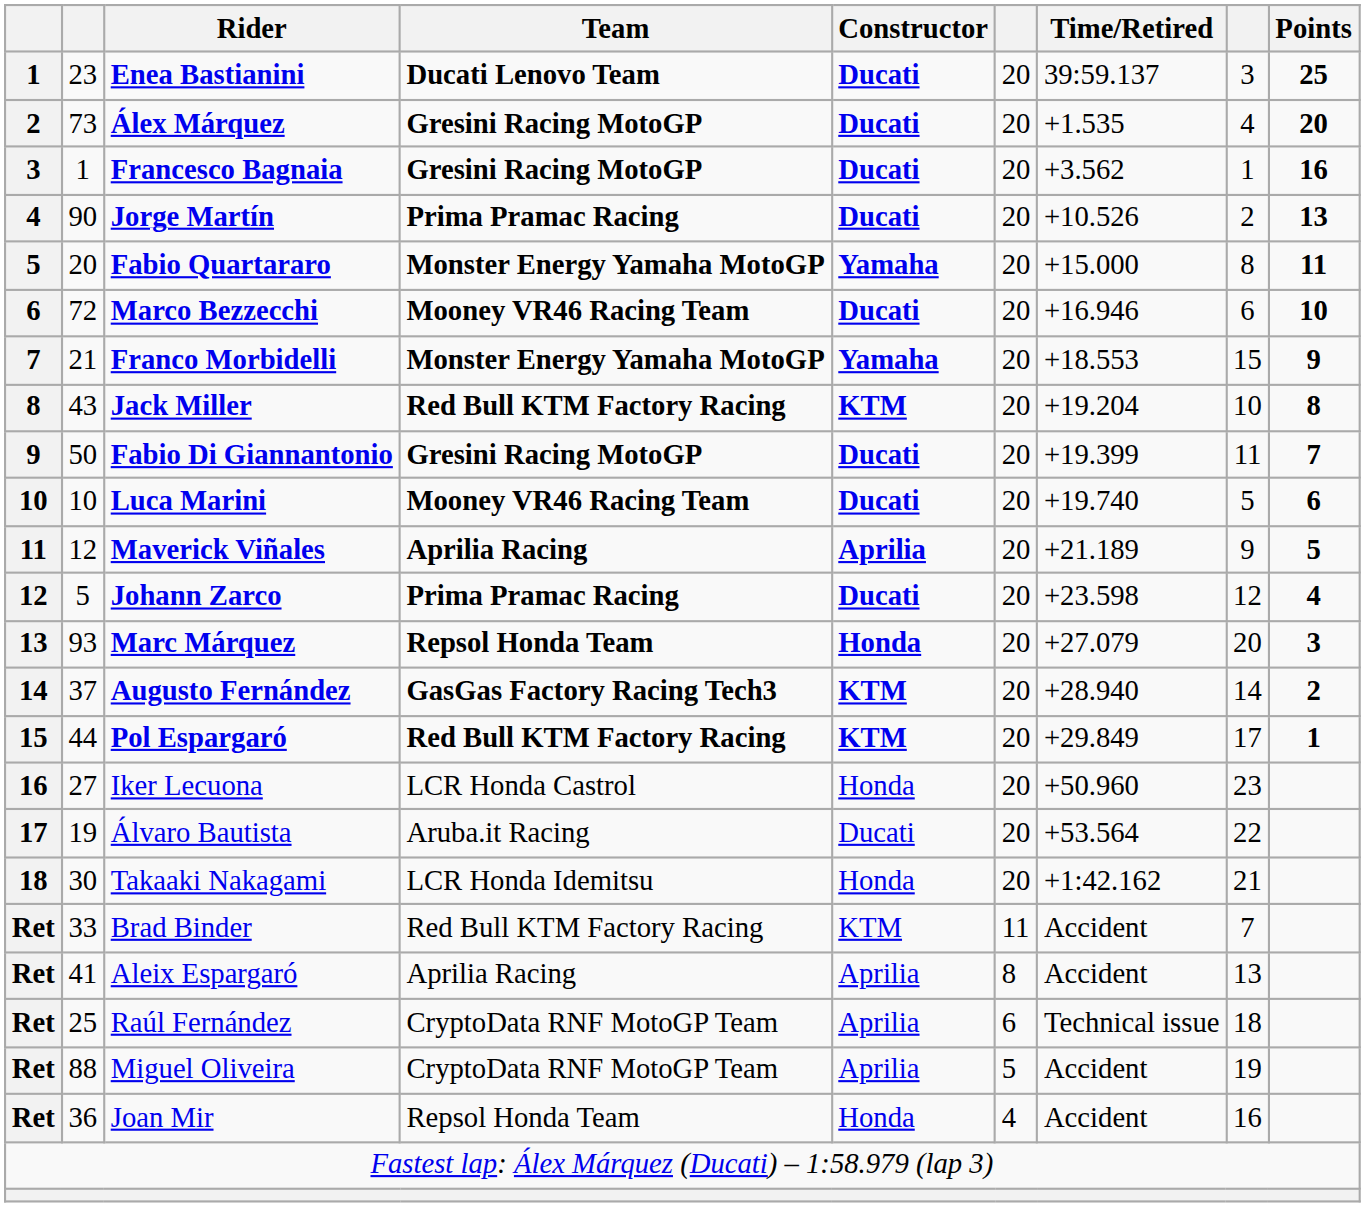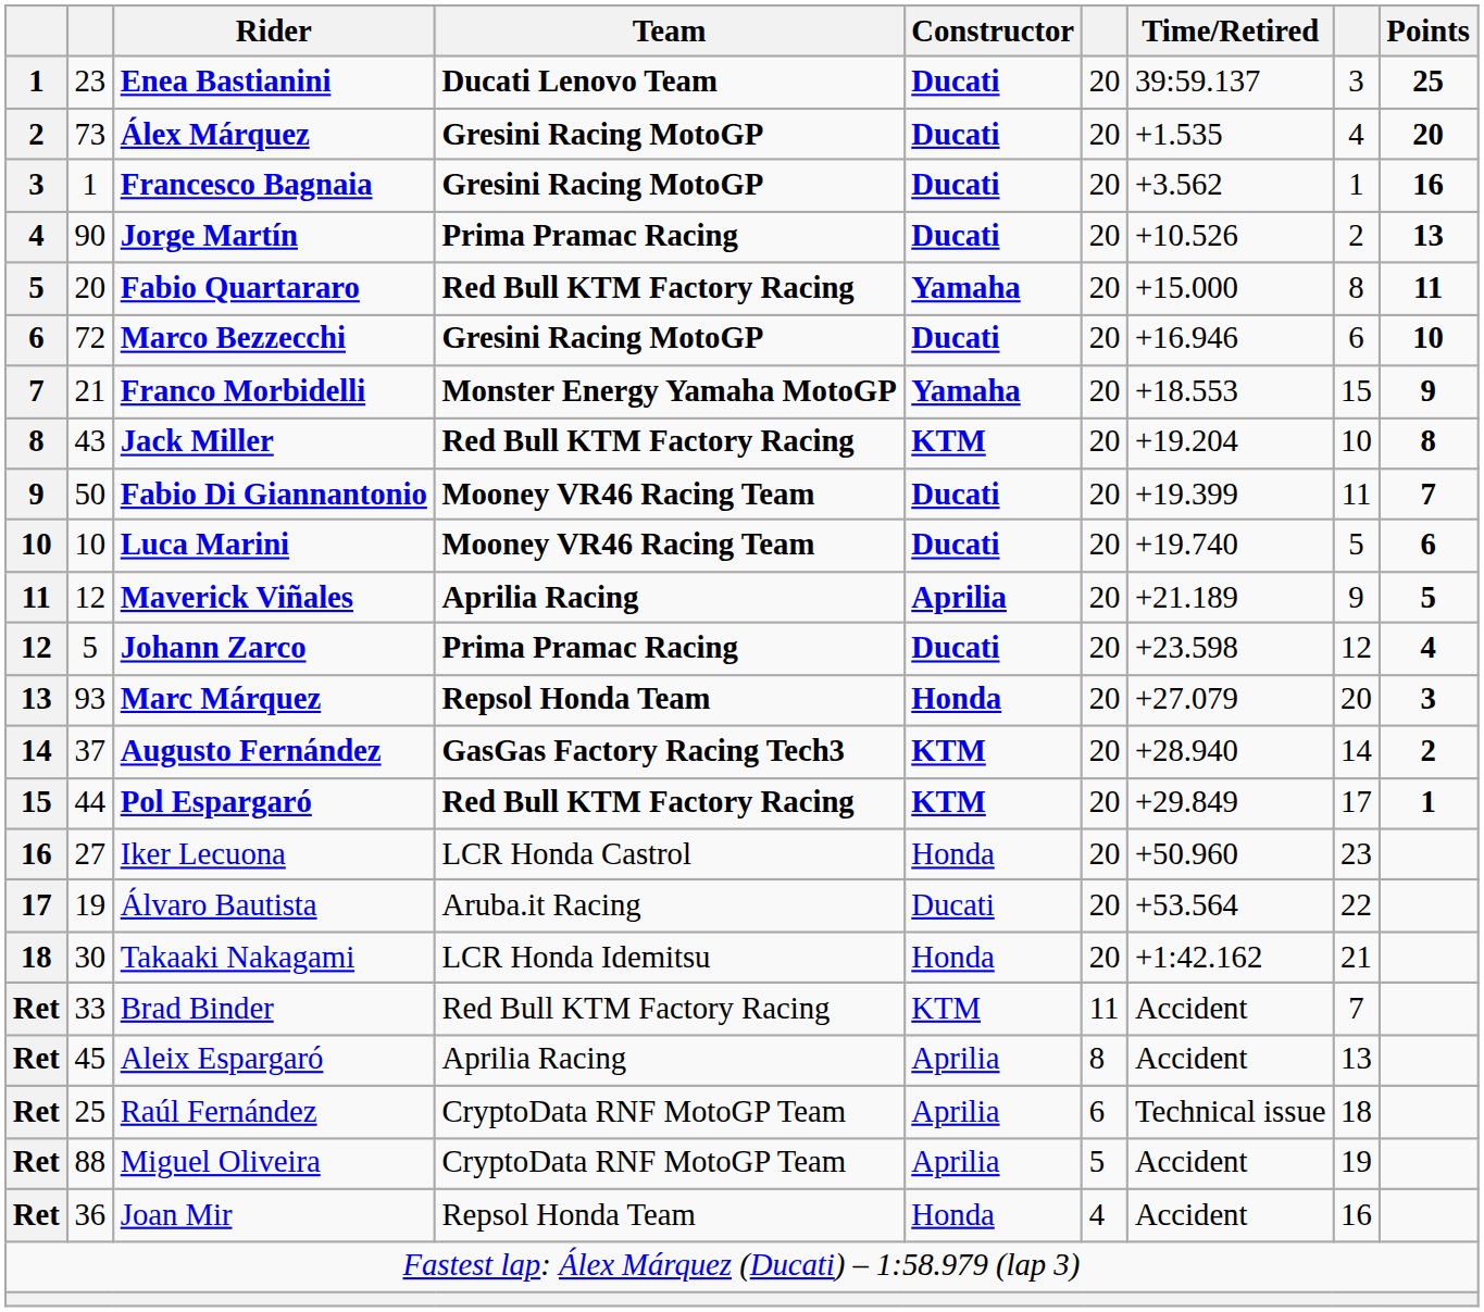Fabio Quartararo | Team: Monster Energy Yamaha MotoGP -> Red Bull KTM Factory Racing
Marco Bezzecchi | Team: Mooney VR46 Racing Team -> Gresini Racing MotoGP
Fabio Di Giannantonio | Team: Gresini Racing MotoGP -> Mooney VR46 Racing Team
Aleix Espargaró | column 2: 41 -> 45
